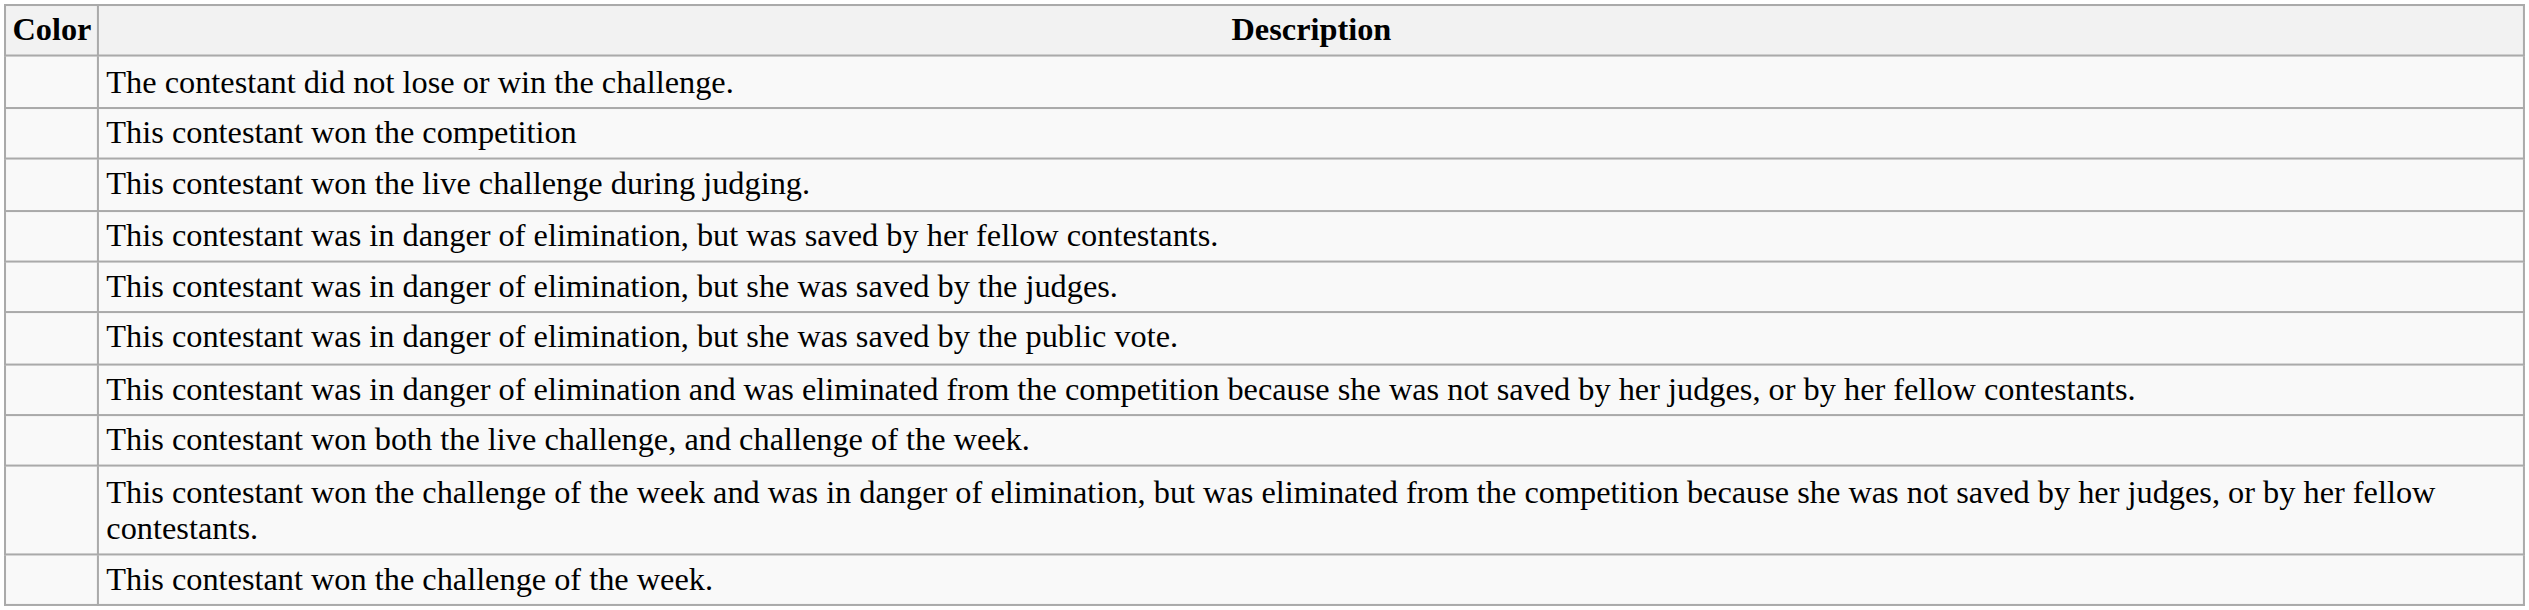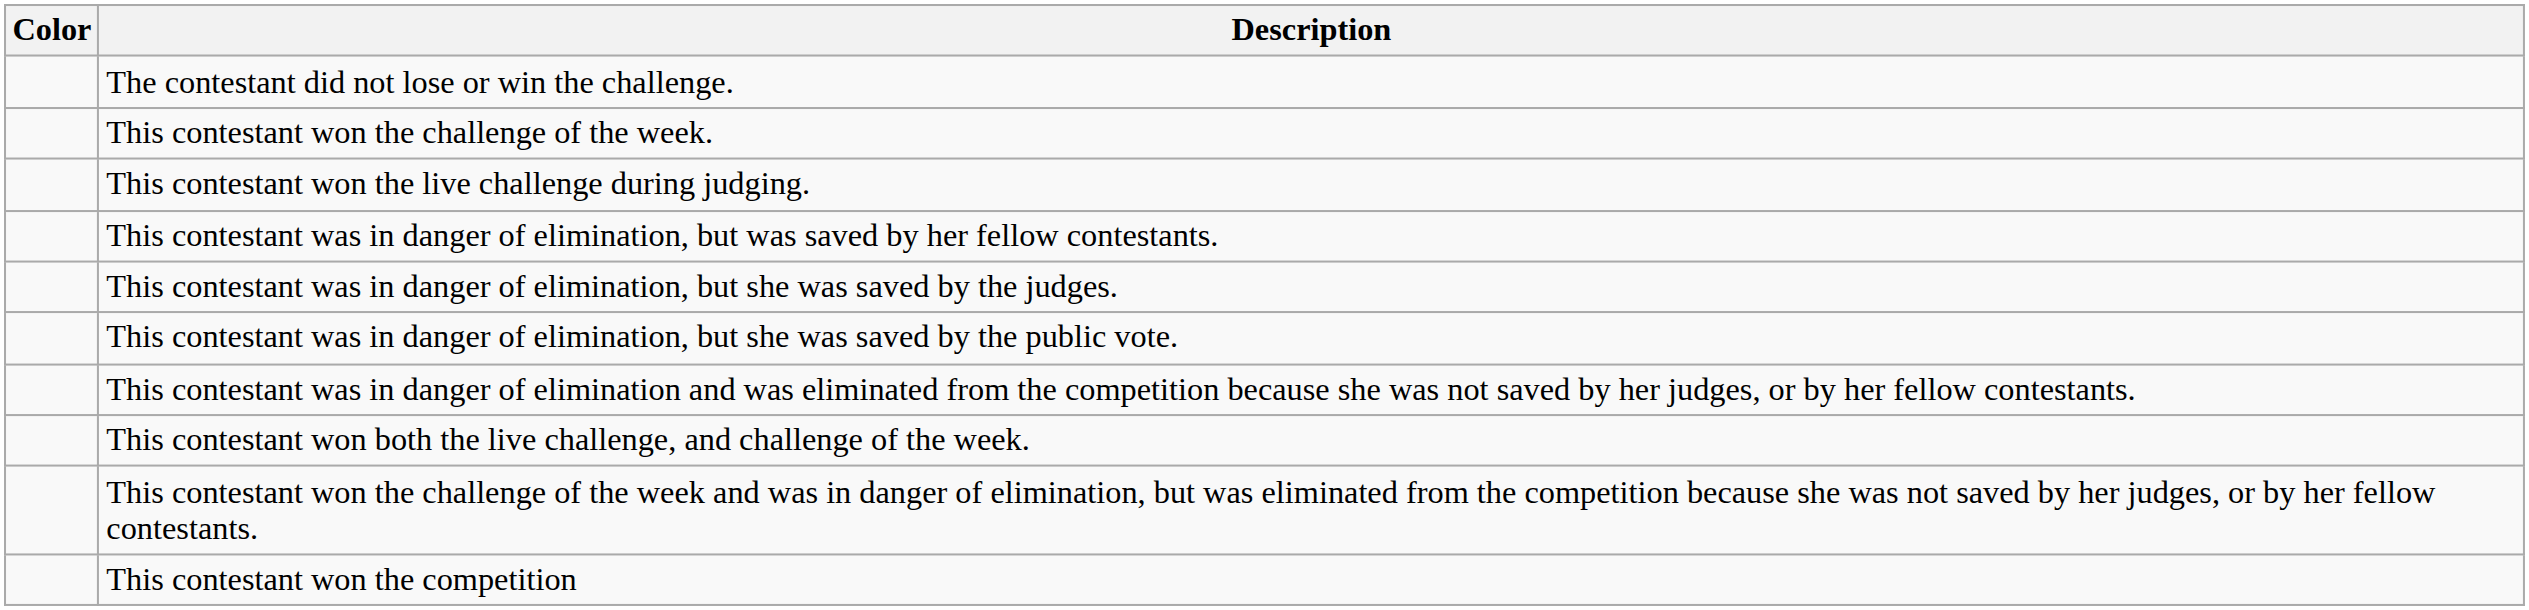rows swapped: This contestant won the challenge of the week. <-> This contestant won the competition
